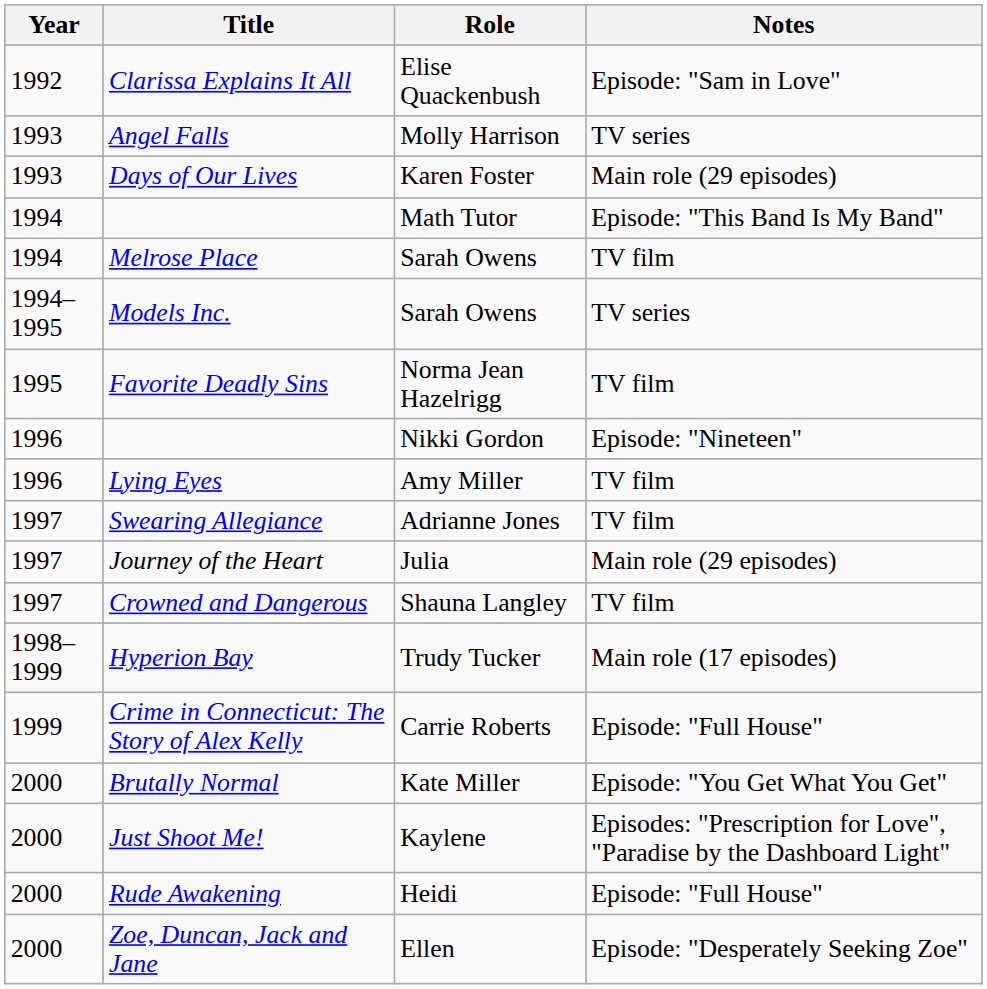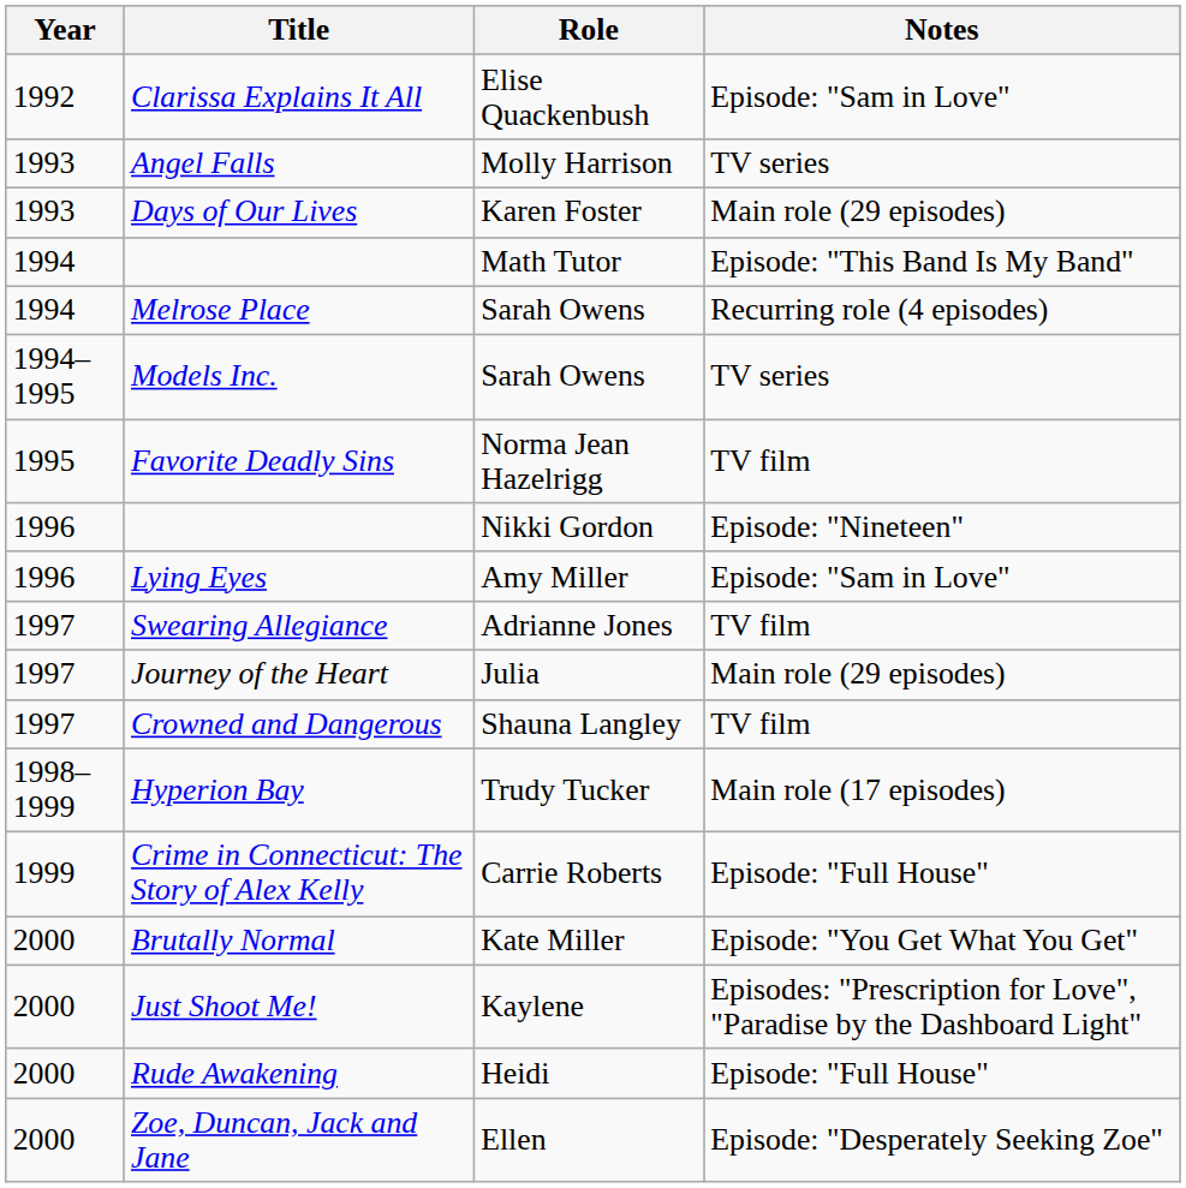Melrose Place | Notes: TV film -> Recurring role (4 episodes)
Lying Eyes | Notes: TV film -> Episode: "Sam in Love"
